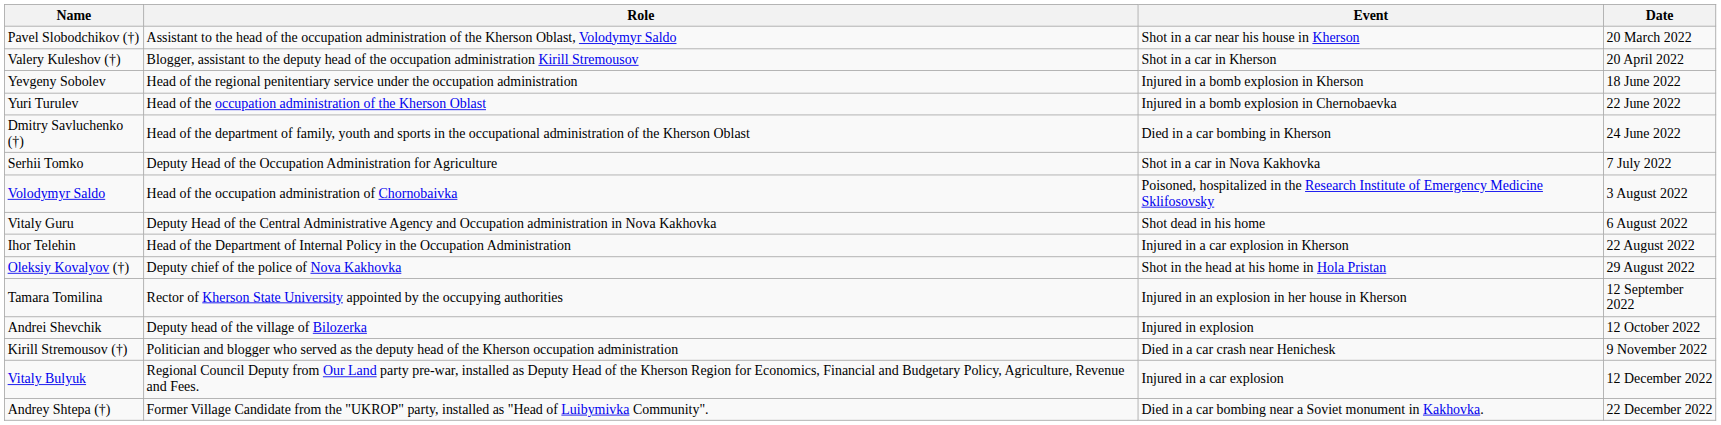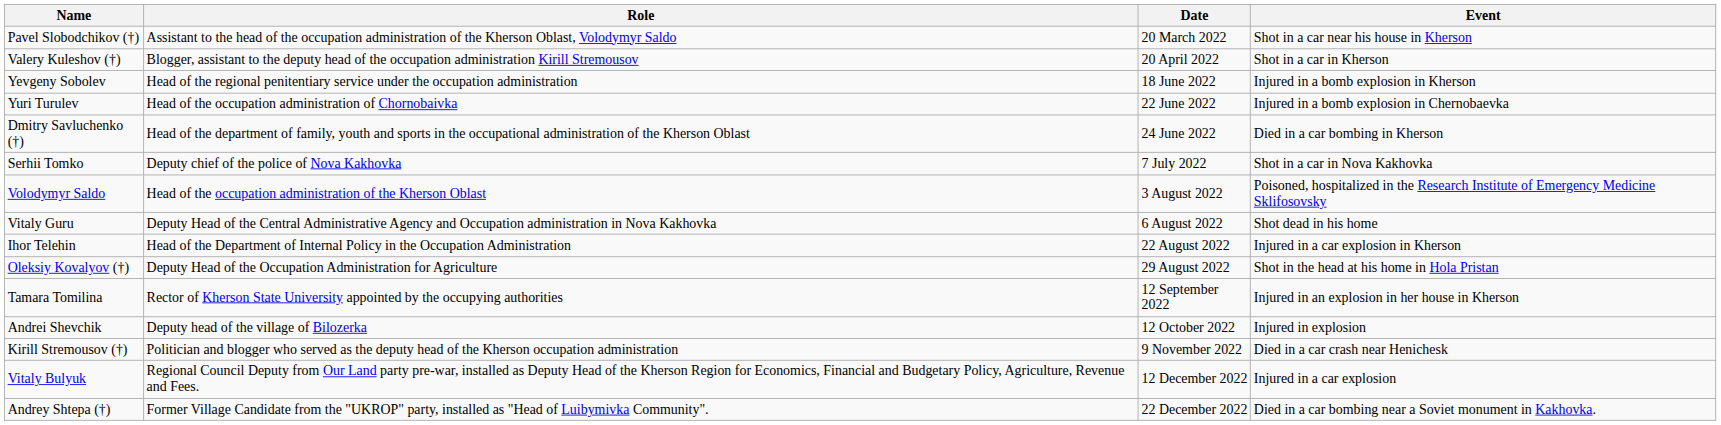columns swapped: Date <-> Event
Yuri Turulev | Role: Head of the occupation administration of the Kherson Oblast -> Head of the occupation administration of Chornobaivka
Serhii Tomko | Role: Deputy Head of the Occupation Administration for Agriculture -> Deputy chief of the police of Nova Kakhovka
Volodymyr Saldo | Role: Head of the occupation administration of Chornobaivka -> Head of the occupation administration of the Kherson Oblast
Oleksiy Kovalyov (†) | Role: Deputy chief of the police of Nova Kakhovka -> Deputy Head of the Occupation Administration for Agriculture
